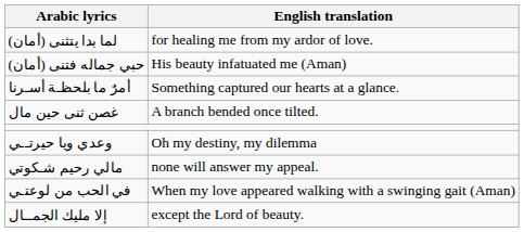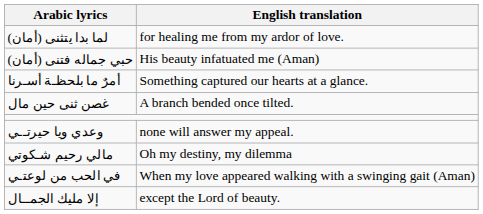وعدي ويا حيرتــي | English translation: Oh my destiny, my dilemma -> none will answer my appeal.
مالي رحيم شـكوتي | English translation: none will answer my appeal. -> Oh my destiny, my dilemma
